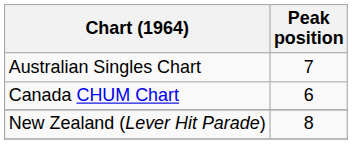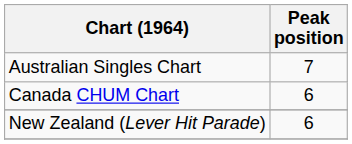New Zealand (Lever Hit Parade) | Peak position: 8 -> 6
